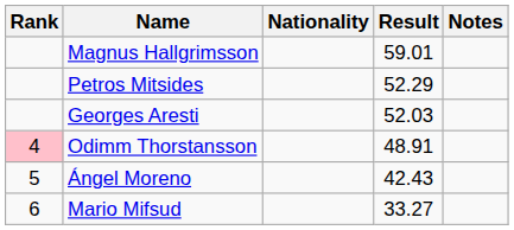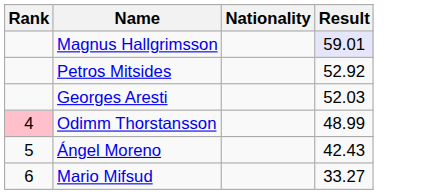- column: Notes
Magnus Hallgrimsson | Result: no background -> lavender background
Petros Mitsides | Result: 52.29 -> 52.92
Odimm Thorstansson | Result: 48.91 -> 48.99
